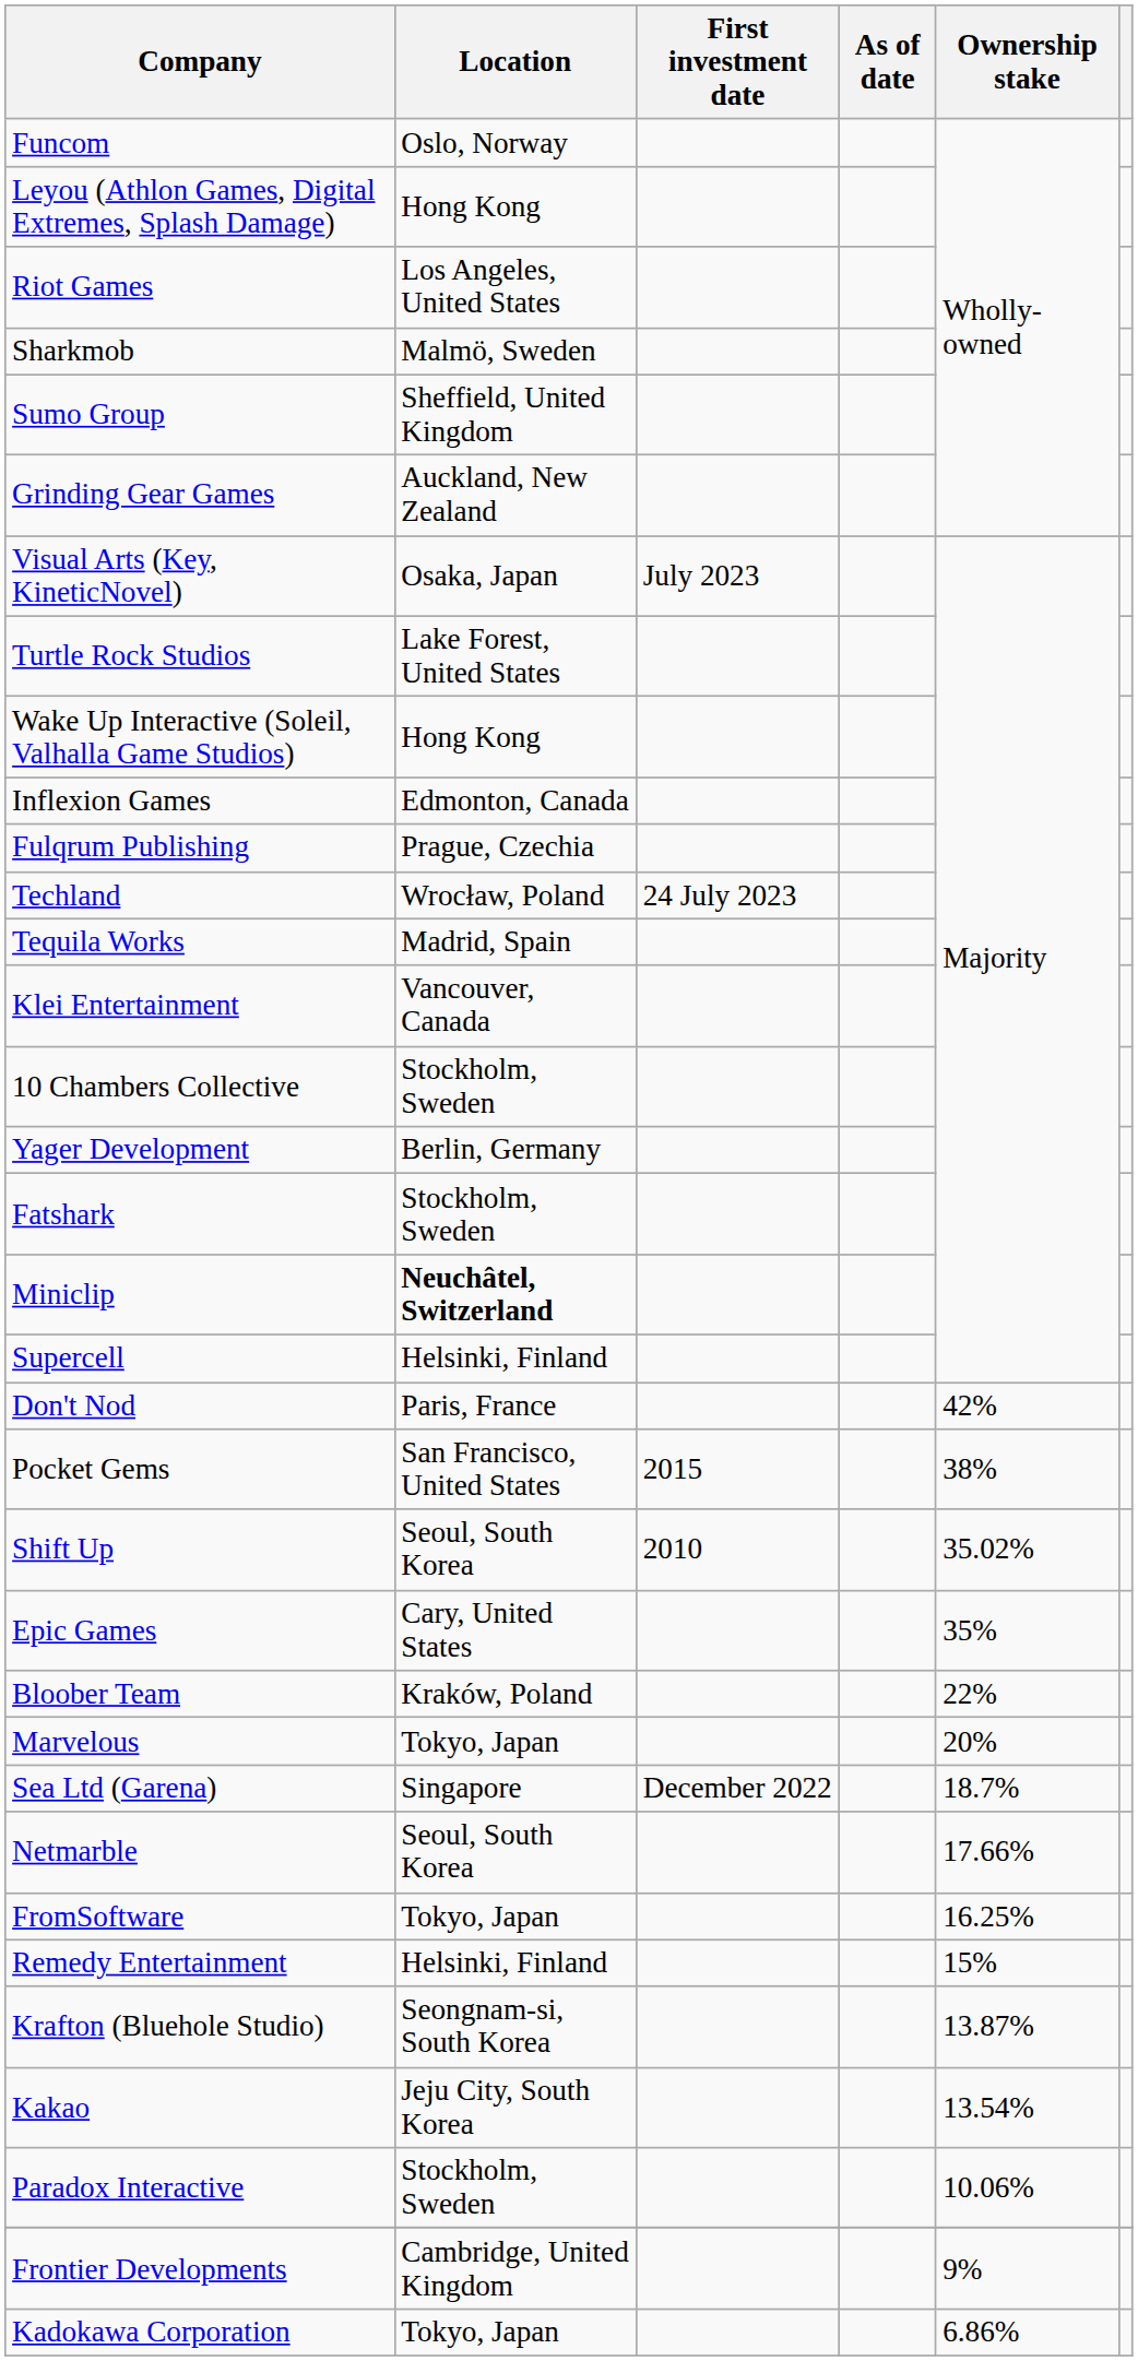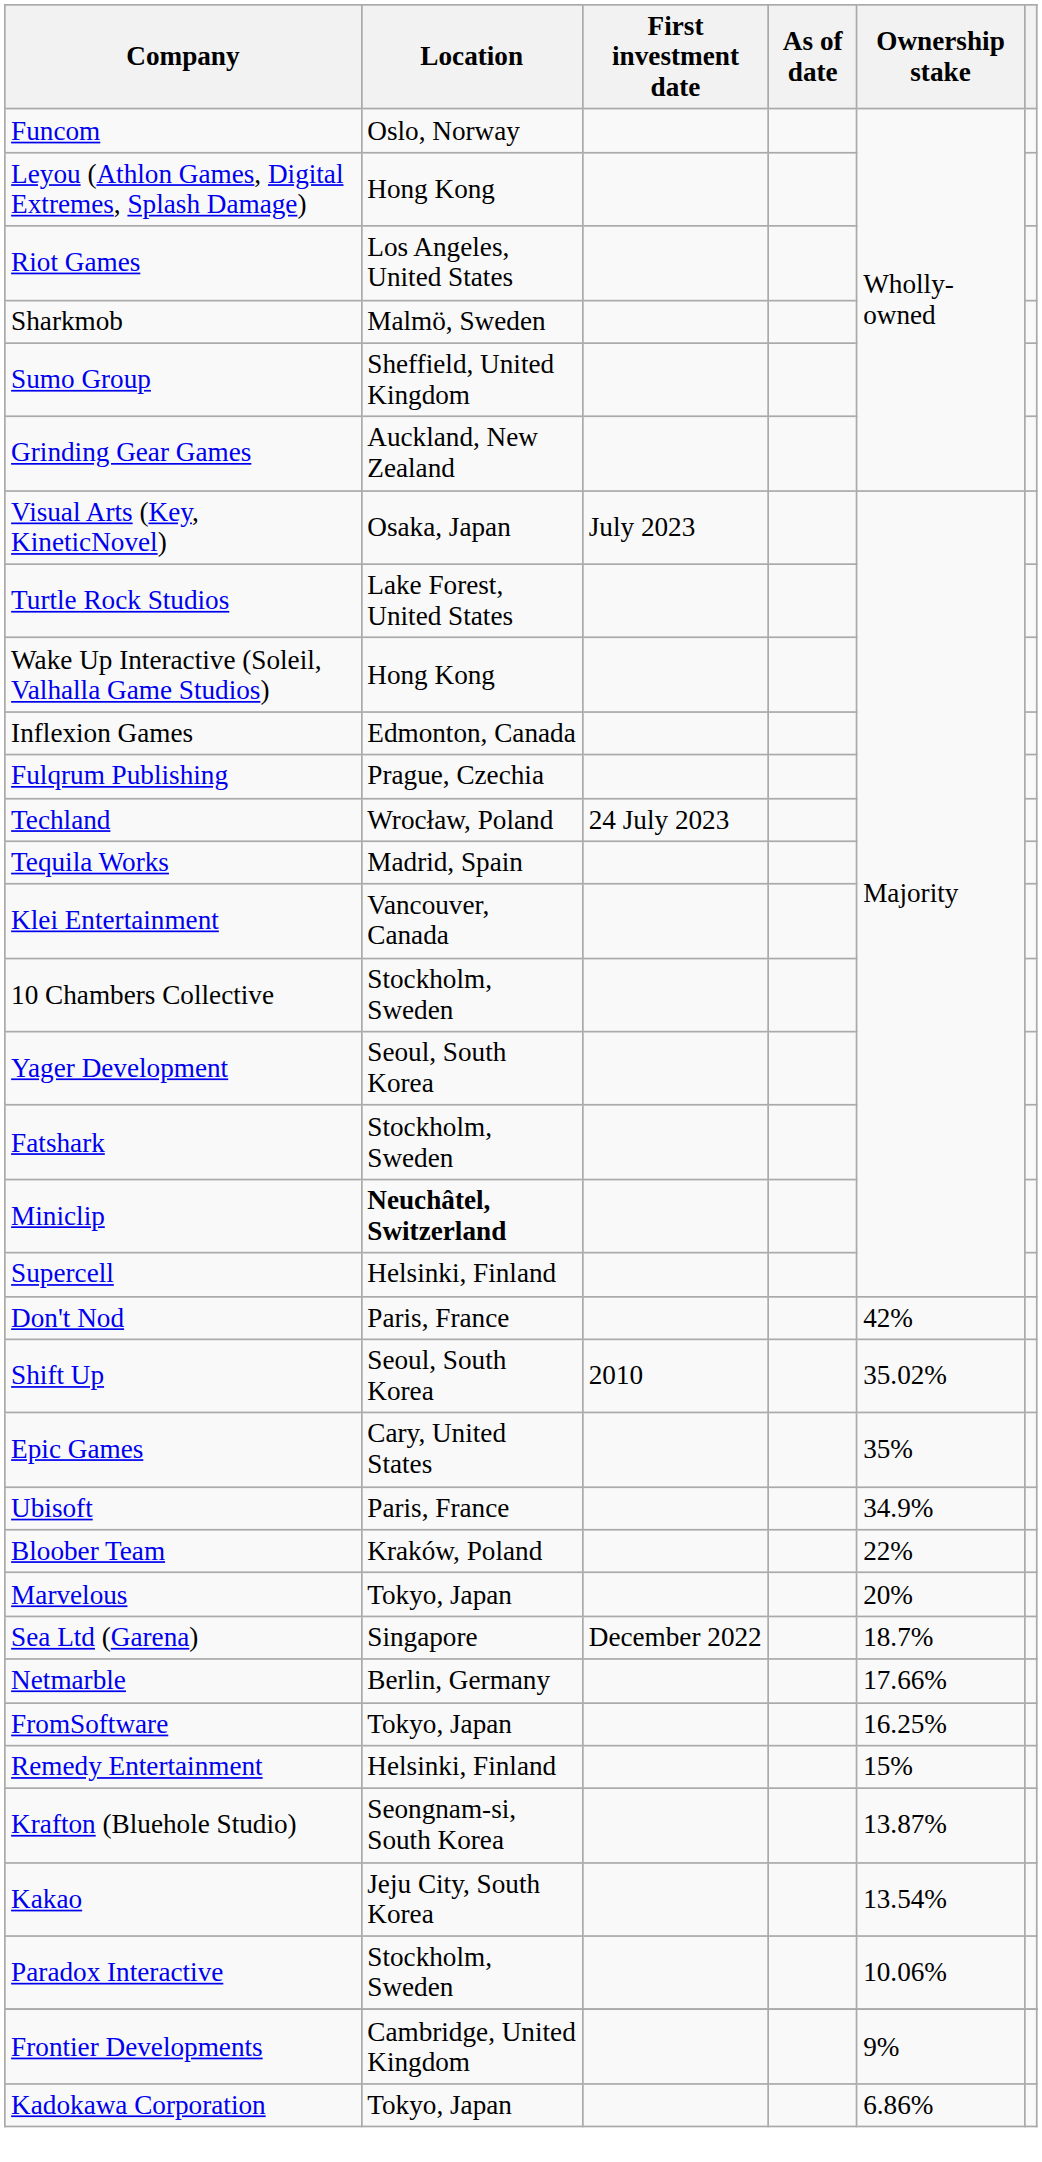Yager Development | Location: Berlin, Germany -> Seoul, South Korea
- row: Pocket Gems | San Francisco, United States | 2015 | 38%
+ row: Ubisoft | Paris, France | 34.9%
Netmarble | Location: Seoul, South Korea -> Berlin, Germany
